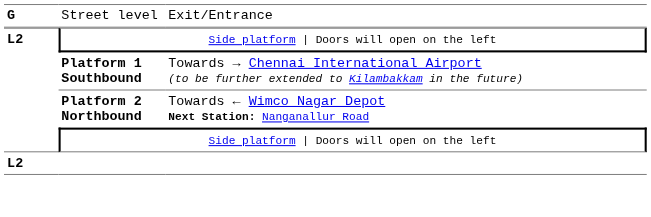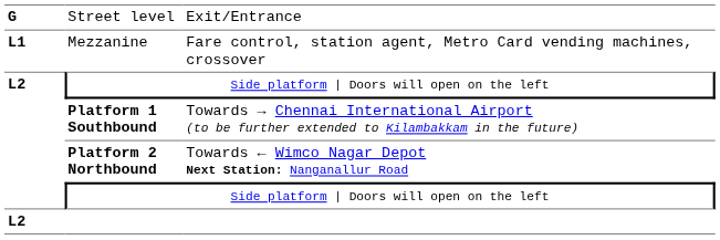+ row: L1 | Mezzanine | Fare control, station agent, Metro Card vending machines, crossover
